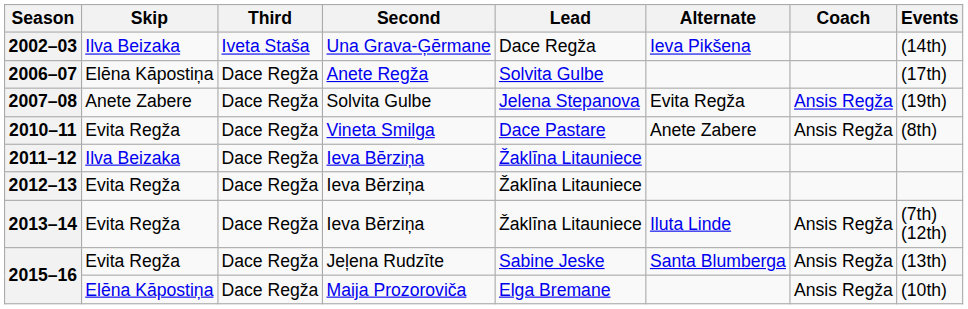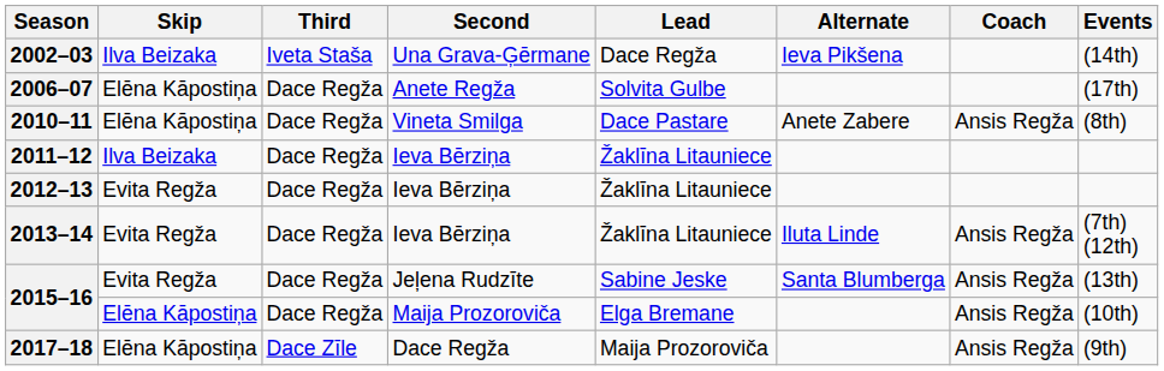- row: 2007–08 | Anete Zabere | Dace Regža | Solvita Gulbe | Jelena Stepanova | Evita Regža | Ansis Regža | (19th)
2010–11 | Skip: Evita Regža -> Elēna Kāpostiņa
+ row: 2017–18 | Elēna Kāpostiņa | Dace Zīle | Dace Regža | Maija Prozoroviča | Ansis Regža | (9th)
